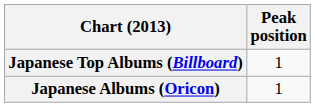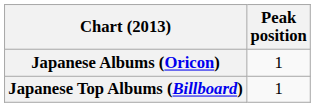rows swapped: Japanese Top Albums (Billboard) <-> Japanese Albums (Oricon)
